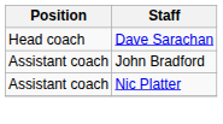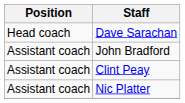+ row: Assistant coach | Clint Peay
